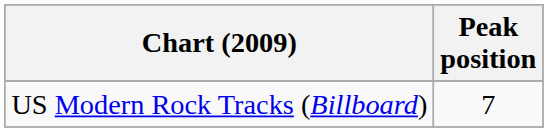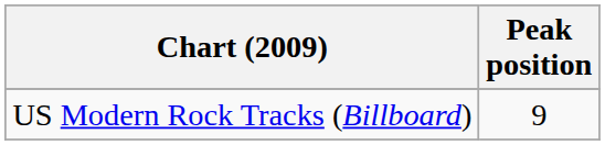US Modern Rock Tracks (Billboard) | Peak position: 7 -> 9
